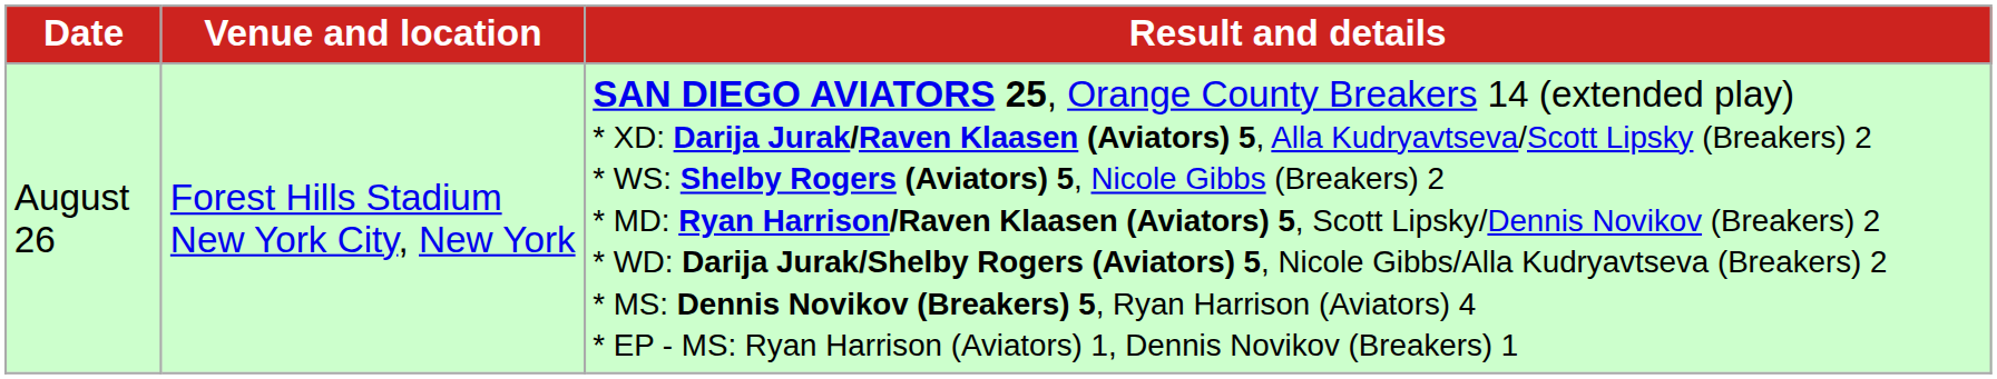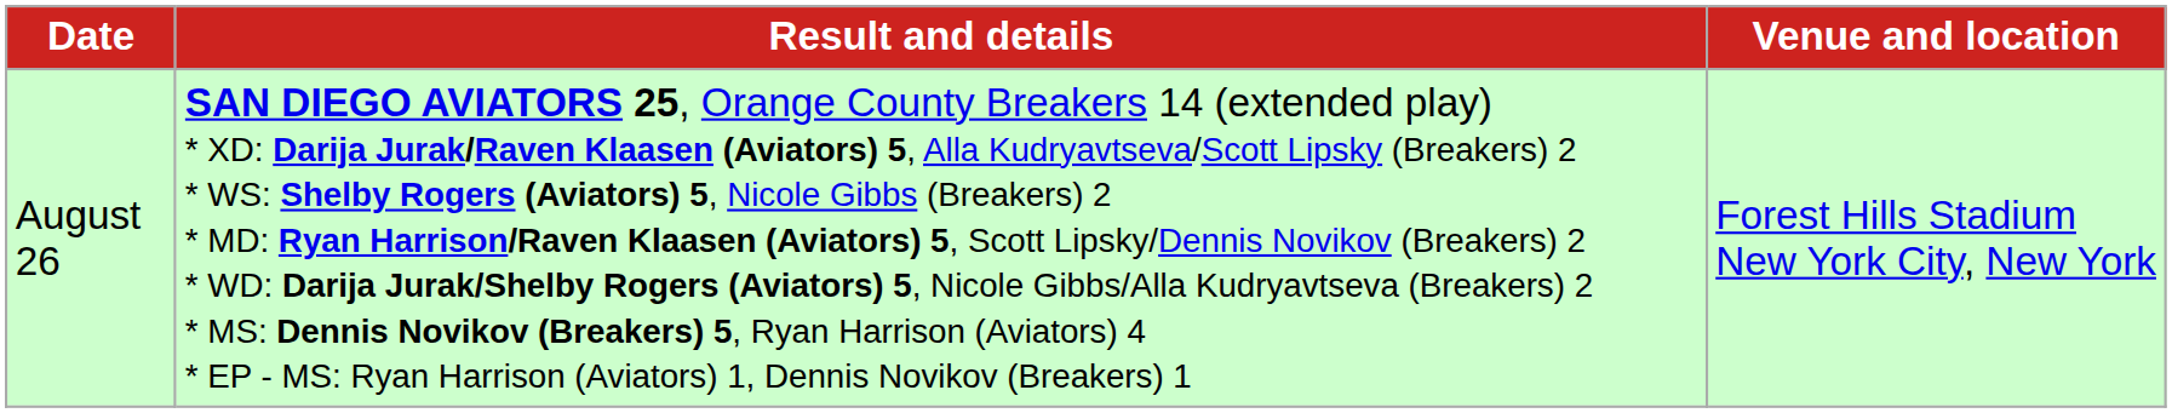columns swapped: Venue and location <-> Result and details
